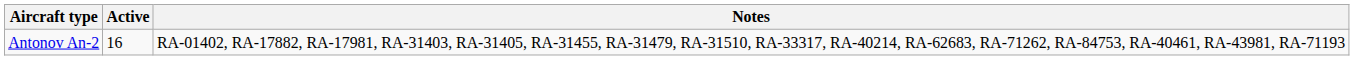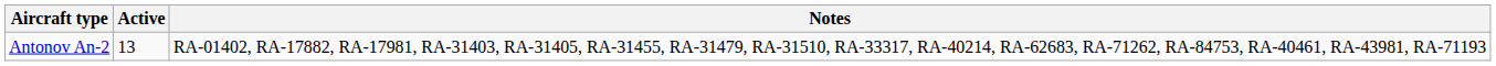Antonov An-2 | Active: 16 -> 13
